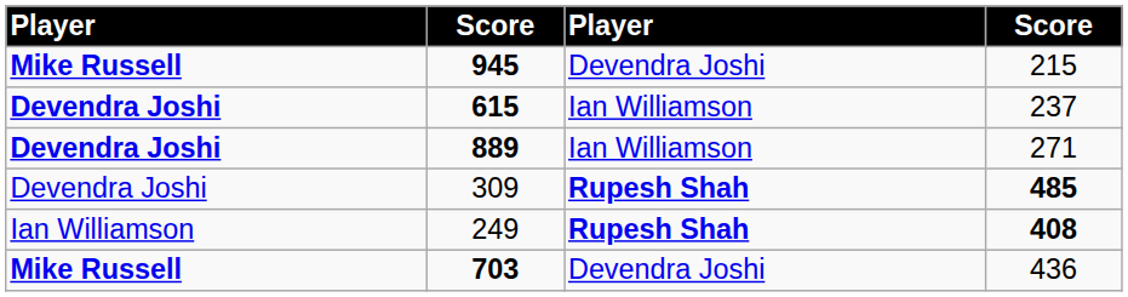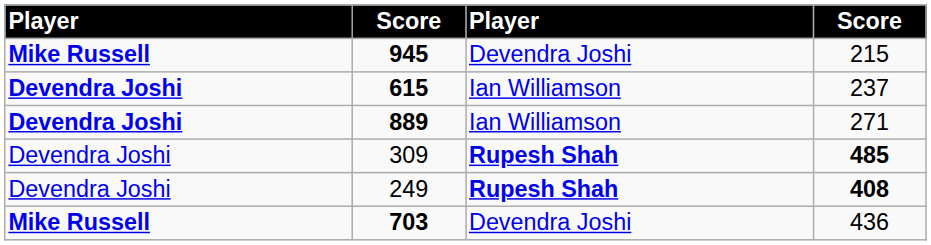249 | column 1: Ian Williamson -> Devendra Joshi
